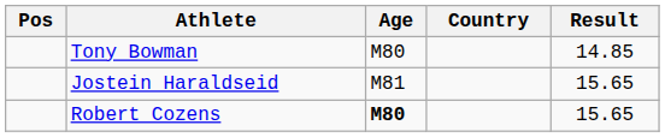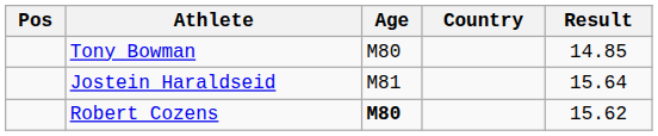Jostein Haraldseid | Result: 15.65 -> 15.64
Robert Cozens | Result: 15.65 -> 15.62
